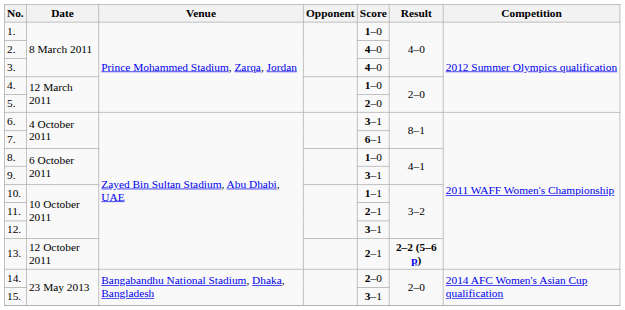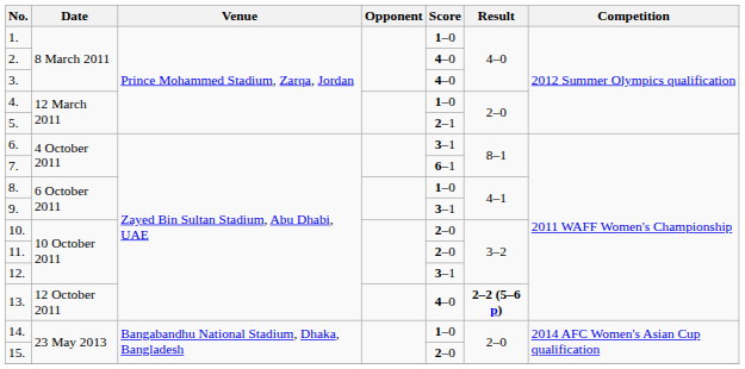5. | Score: 2–0 -> 2–1
10. | Score: 1–1 -> 2–0
11. | Score: 2–1 -> 2–0
13. | Score: 2–1 -> 4–0
14. | Score: 2–0 -> 1–0
15. | Score: 3–1 -> 2–0
